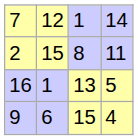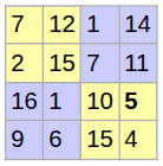2 | column 3: 8 -> 7
16 | column 3: 13 -> 10
16 | column 4: normal -> bold
